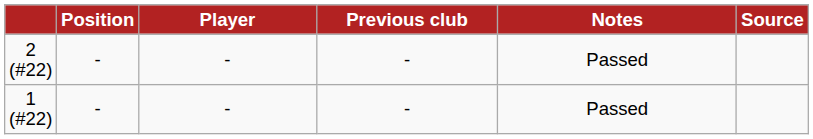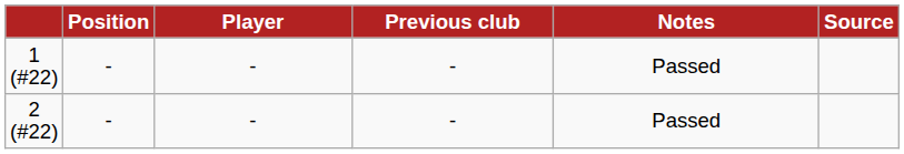rows swapped: 1 (#22) <-> 2 (#22)
